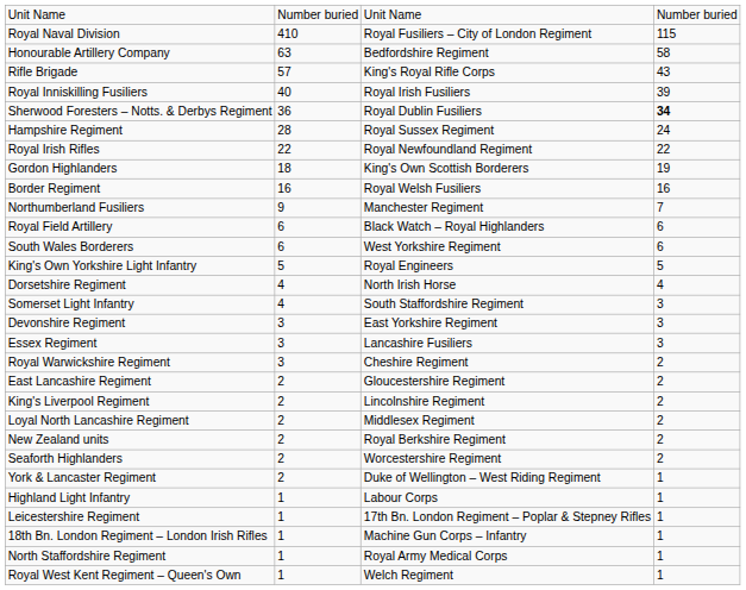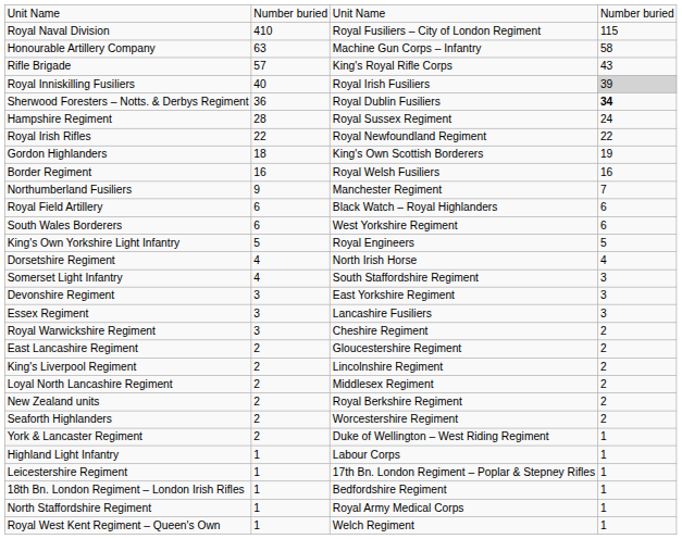Honourable Artillery Company | column 3: Bedfordshire Regiment -> Machine Gun Corps – Infantry
Royal Inniskilling Fusiliers | column 4: no background -> lightgrey background
18th Bn. London Regiment – London Irish Rifles | column 3: Machine Gun Corps – Infantry -> Bedfordshire Regiment
